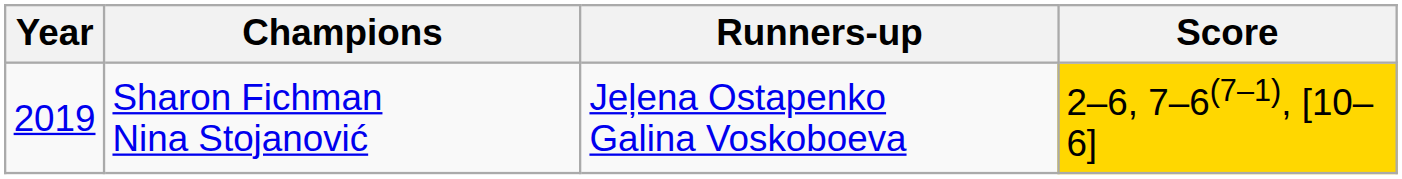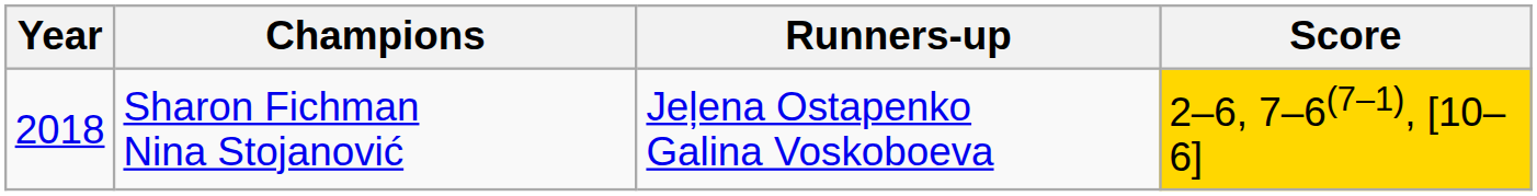Sharon Fichman Nina Stojanović | Year: 2019 -> 2018
